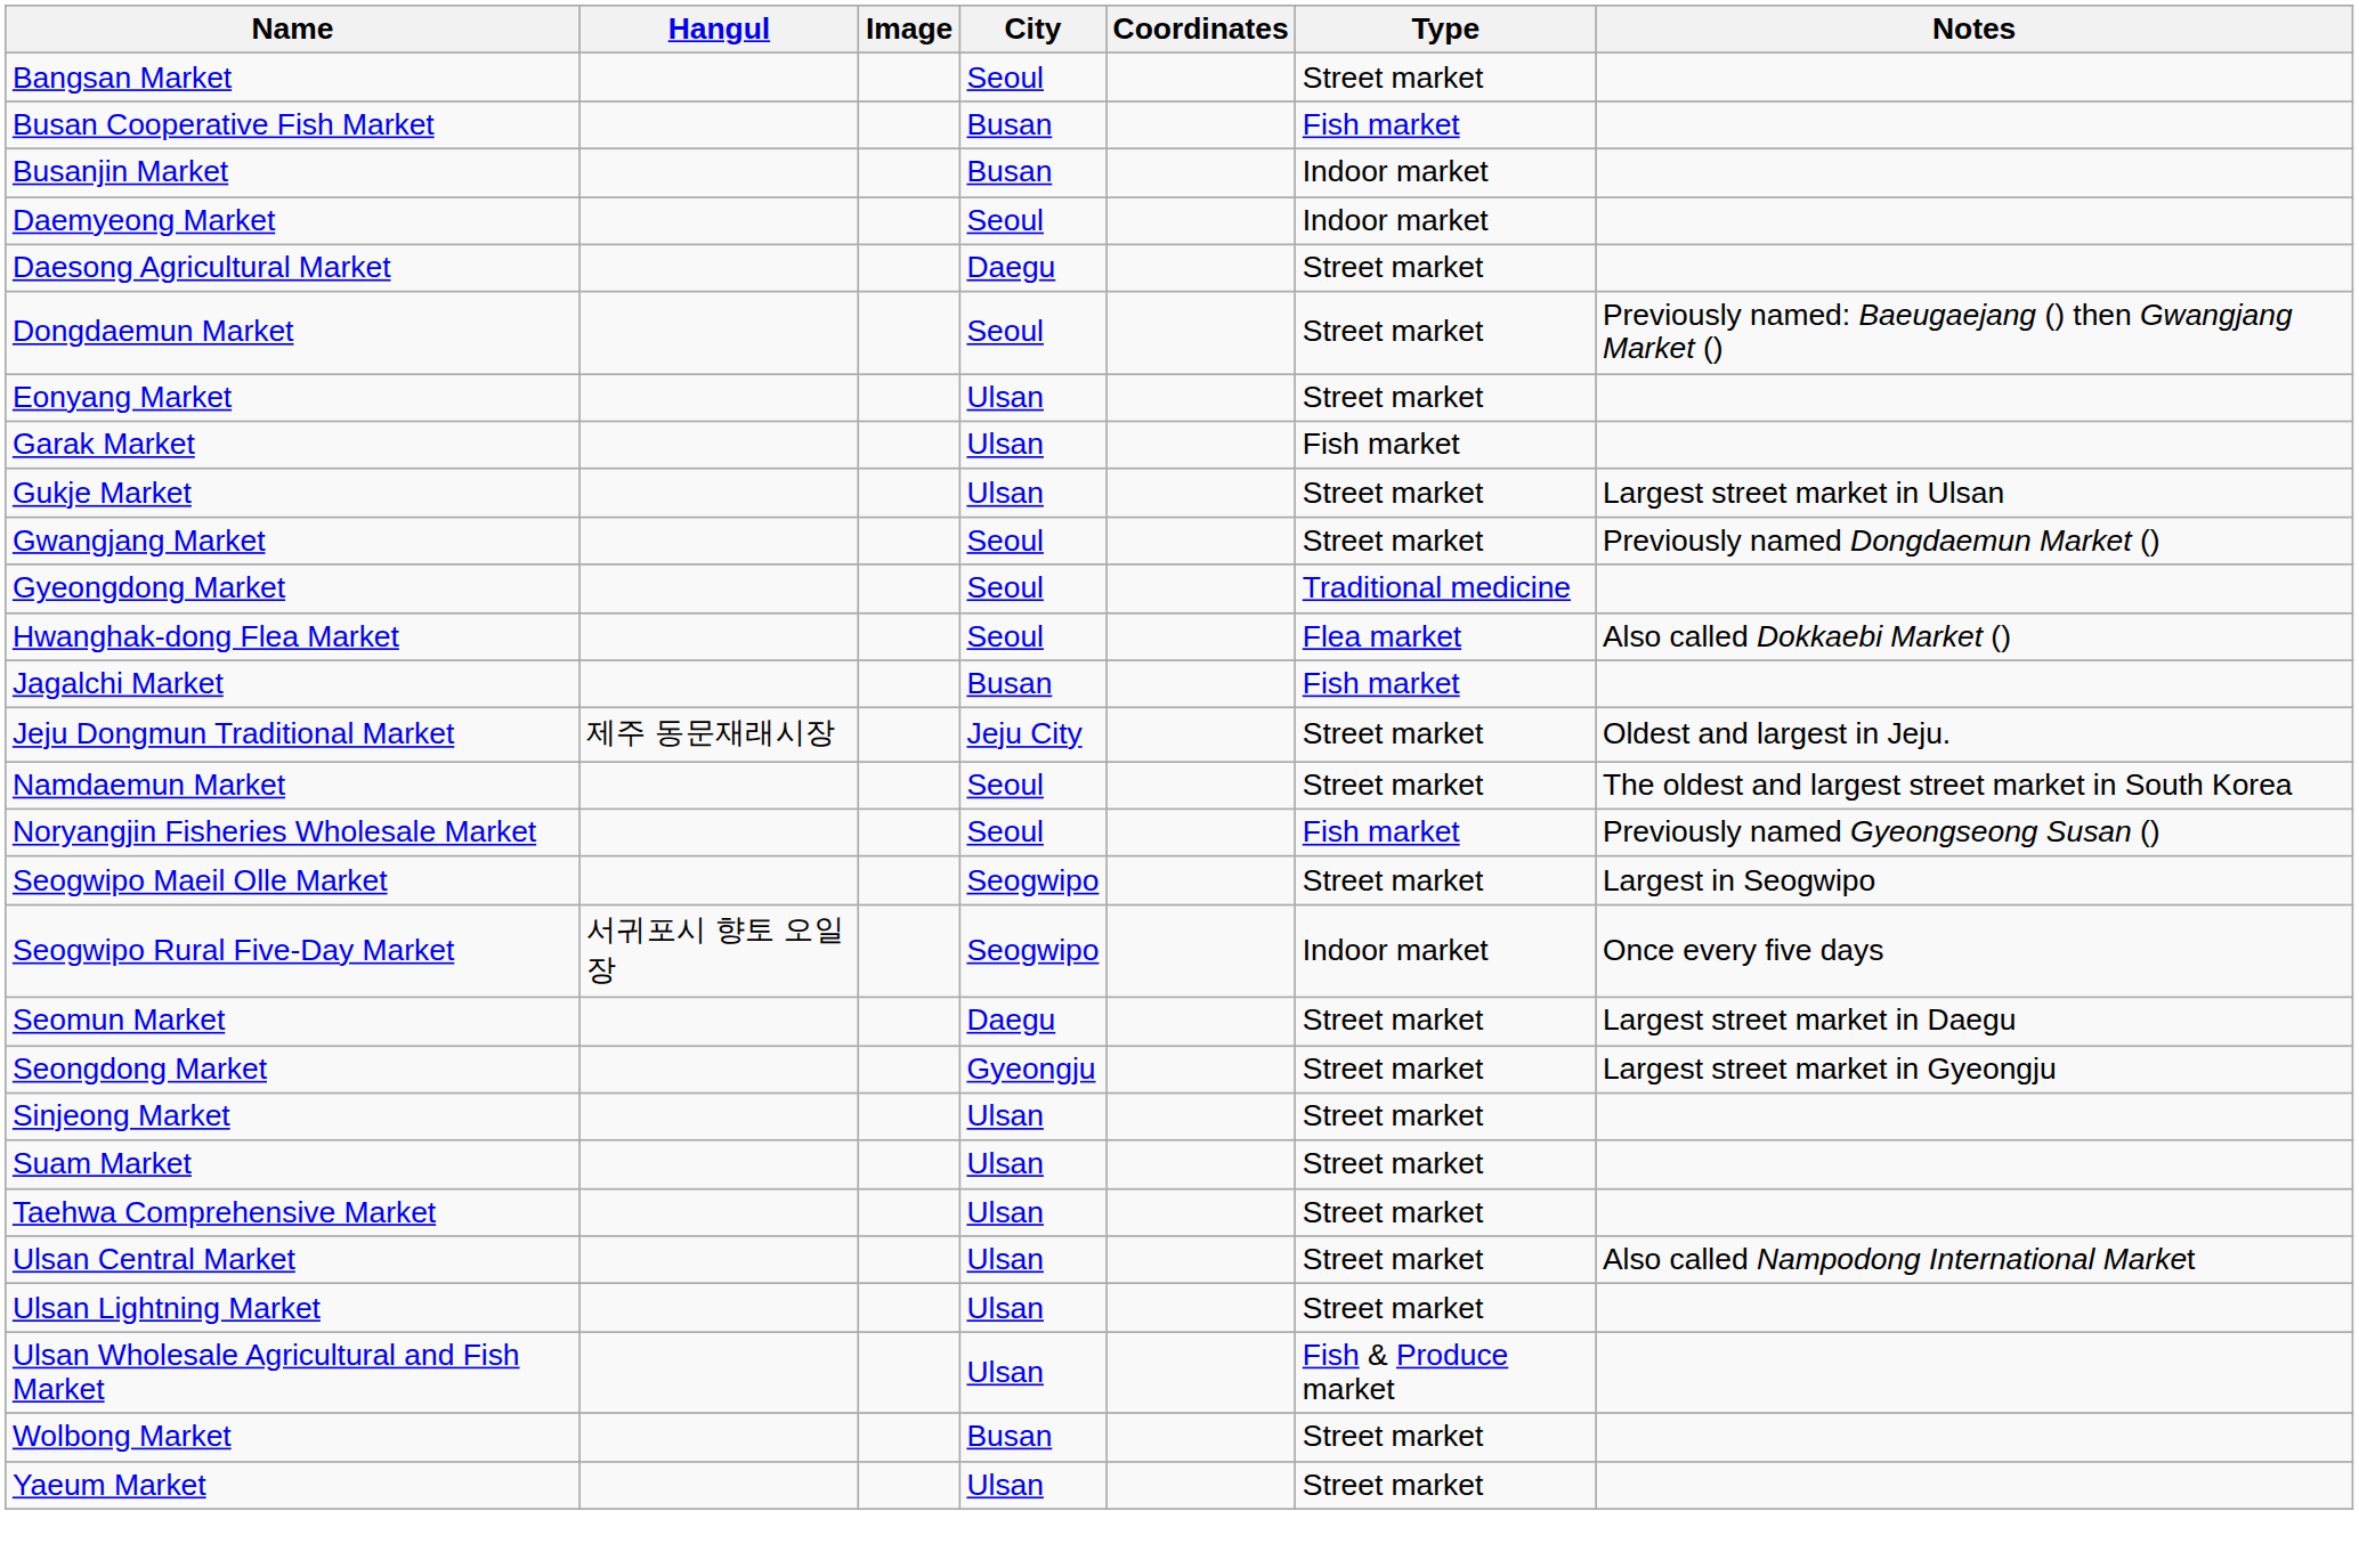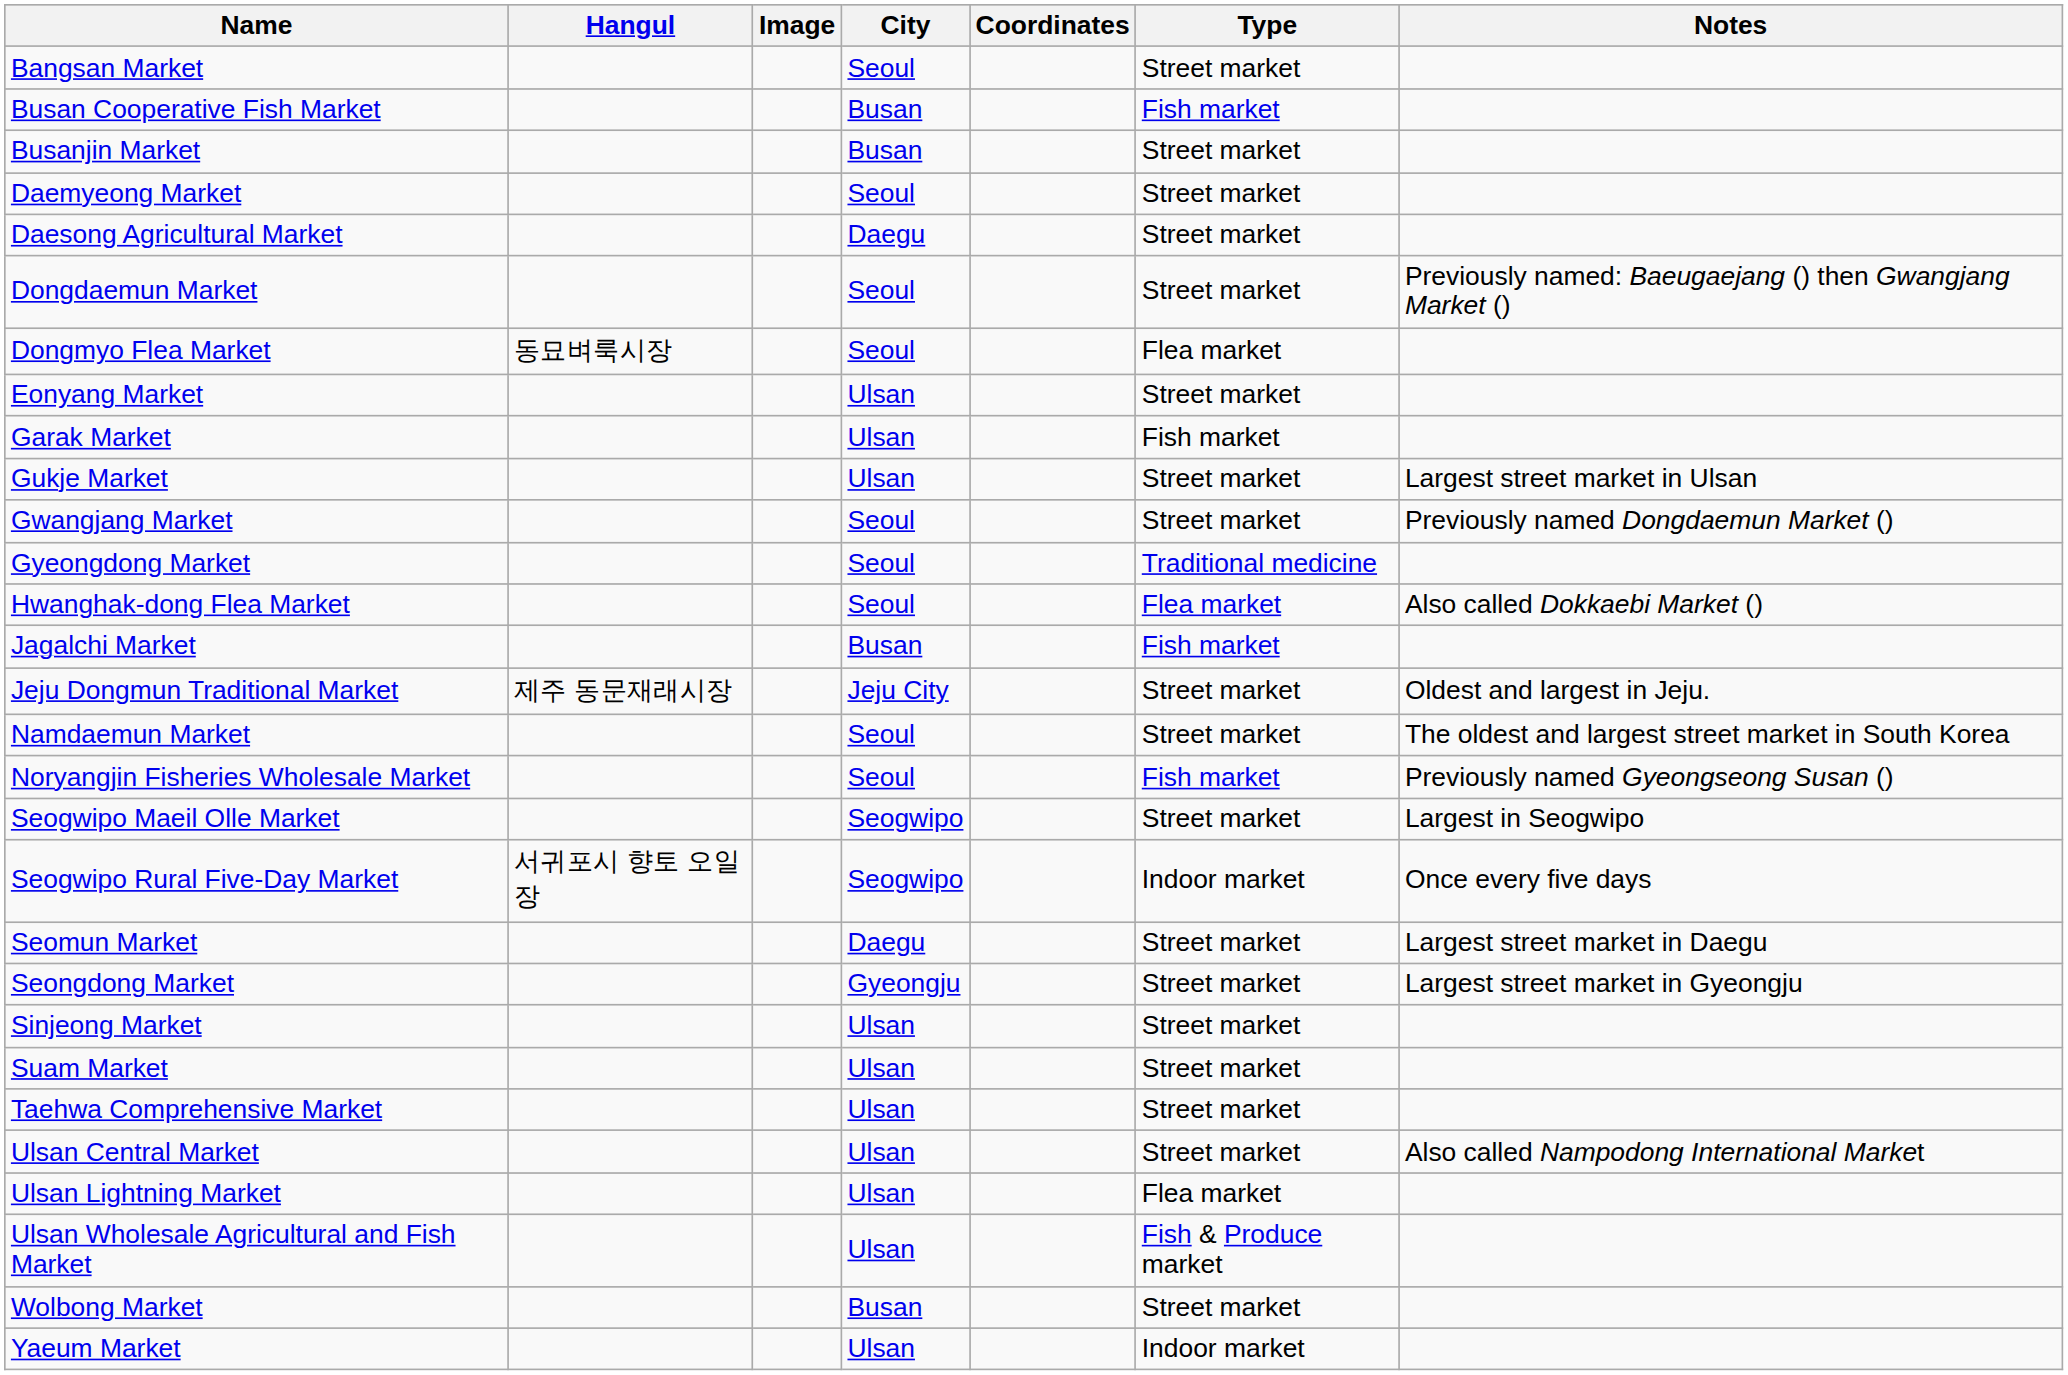Busanjin Market | Type: Indoor market -> Street market
Daemyeong Market | Type: Indoor market -> Street market
+ row: Dongmyo Flea Market | 동묘벼룩시장 | Seoul | Flea market
Ulsan Lightning Market | Type: Street market -> Flea market
Yaeum Market | Type: Street market -> Indoor market
